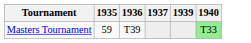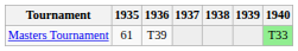+ column: 1938
Masters Tournament | 1935: 59 -> 61
